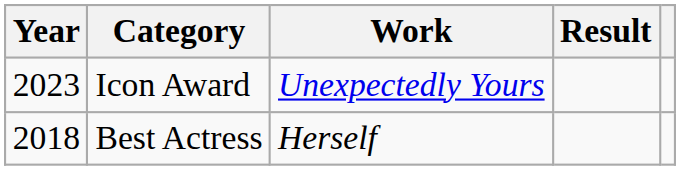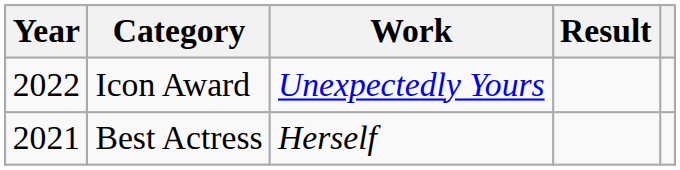Icon Award | Year: 2023 -> 2022
Best Actress | Year: 2018 -> 2021
